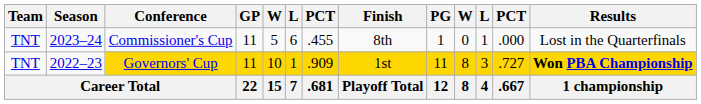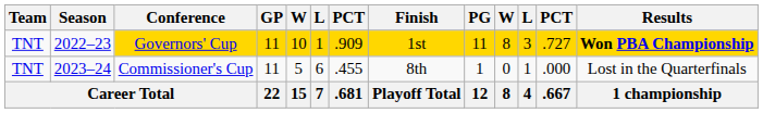rows swapped: Governors' Cup <-> Commissioner's Cup
